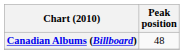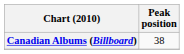Canadian Albums (Billboard) | Peak position: 48 -> 38
